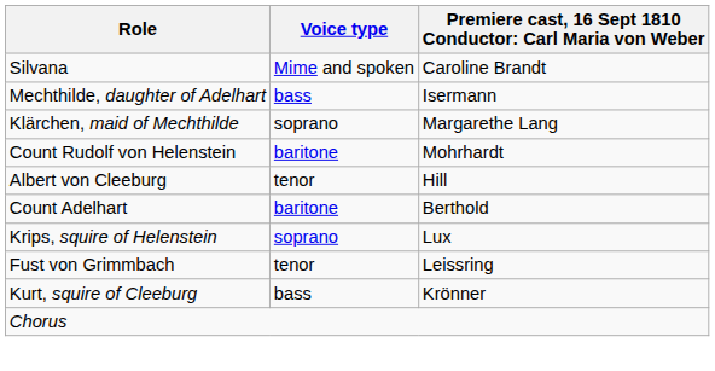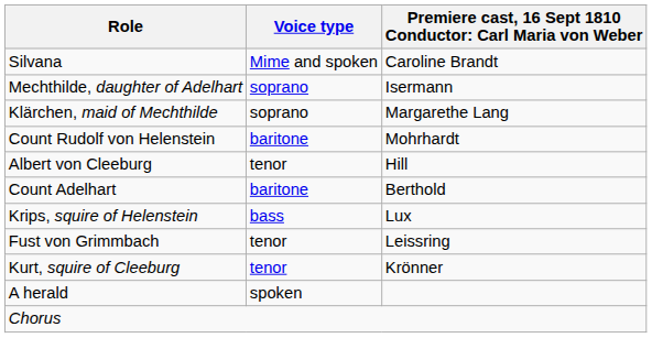Mechthilde, daughter of Adelhart | Voice type: bass -> soprano
Krips, squire of Helenstein | Voice type: soprano -> bass
Kurt, squire of Cleeburg | Voice type: bass -> tenor
+ row: A herald | spoken
